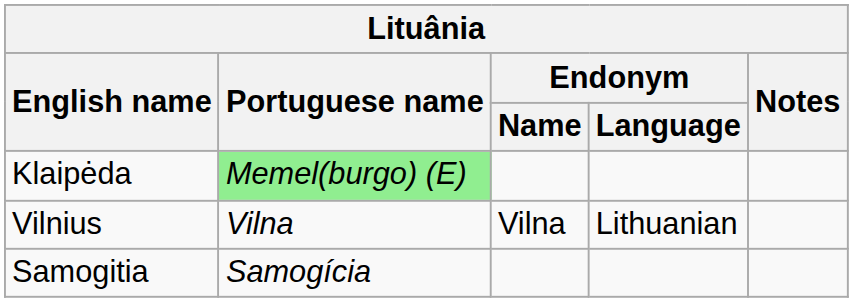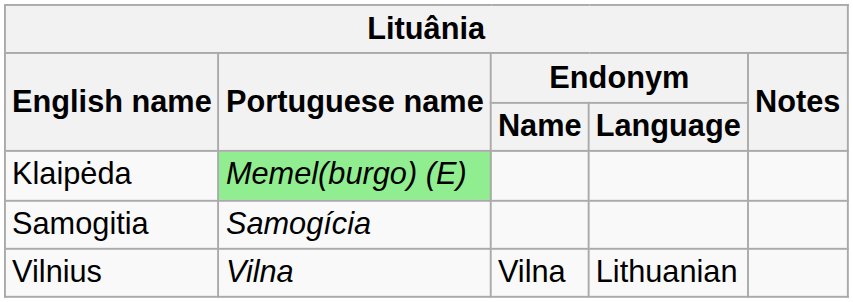rows swapped: Samogitia <-> Vilnius
